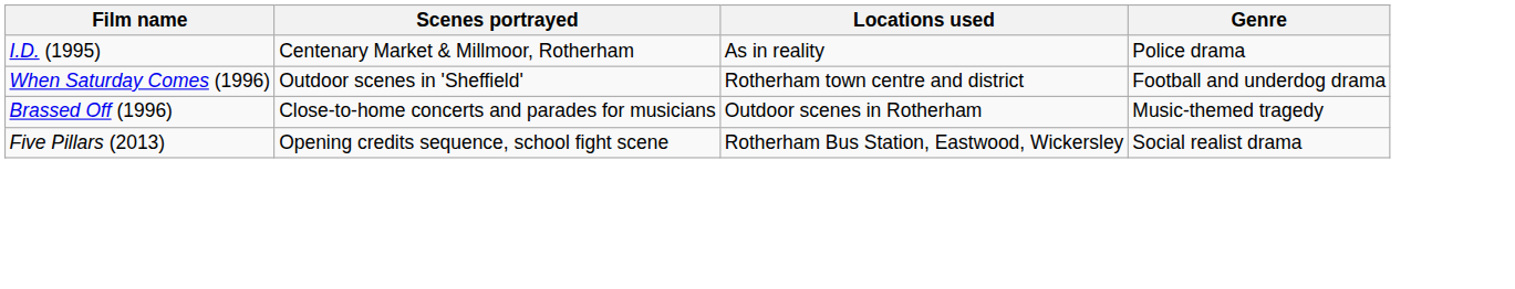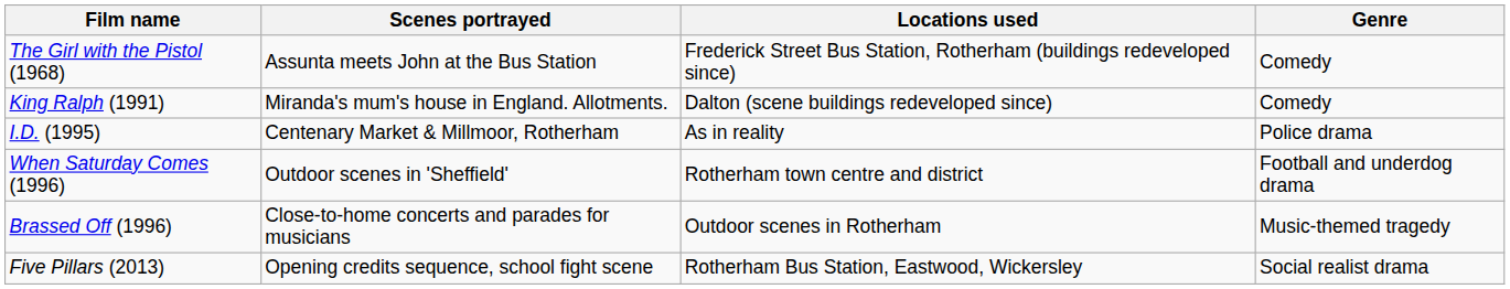+ row: The Girl with the Pistol (1968) | Assunta meets John at the Bus Station | Frederick Street Bus Station, Rotherham (buildings redeveloped since) | Comedy
+ row: King Ralph (1991) | Miranda's mum's house in England. Allotments. | Dalton (scene buildings redeveloped since) | Comedy
